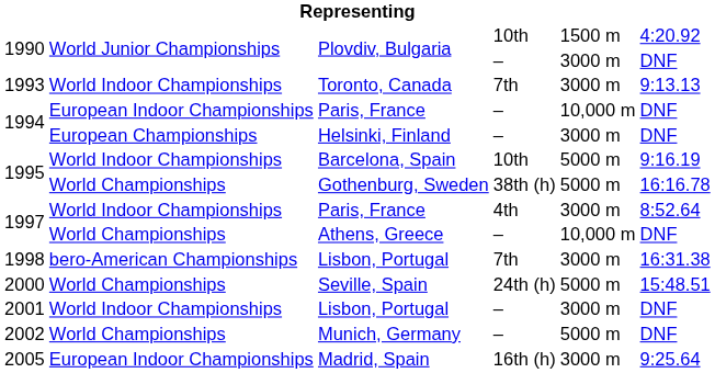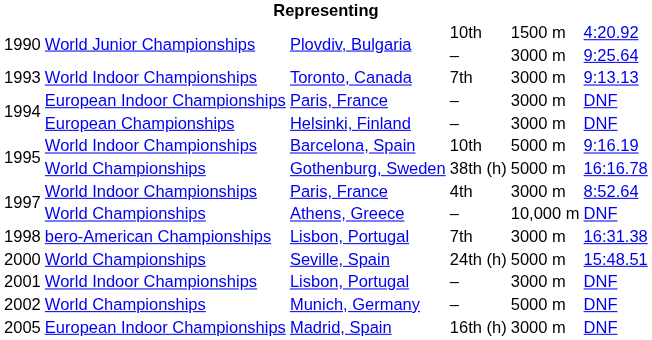Plovdiv, Bulgaria / – | column 6: DNF -> 9:25.64
Paris, France / – | column 5: 10,000 m -> 3000 m
Madrid, Spain | column 6: 9:25.64 -> DNF
